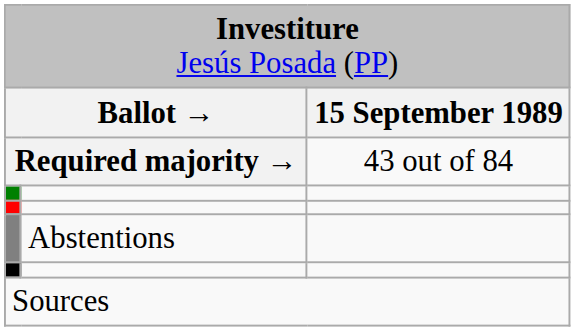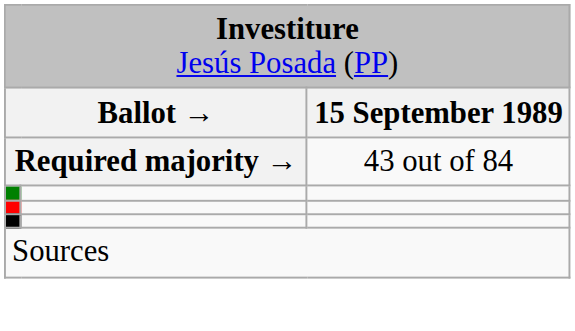- row: Abstentions
